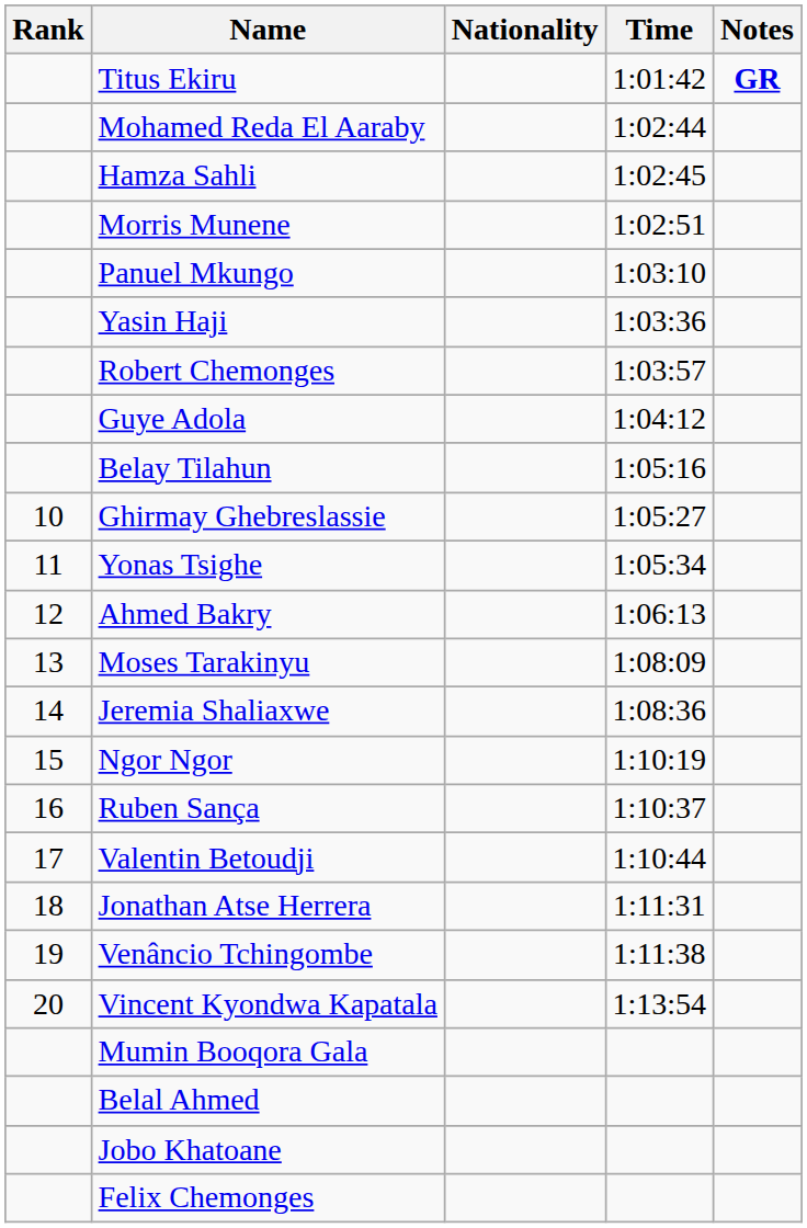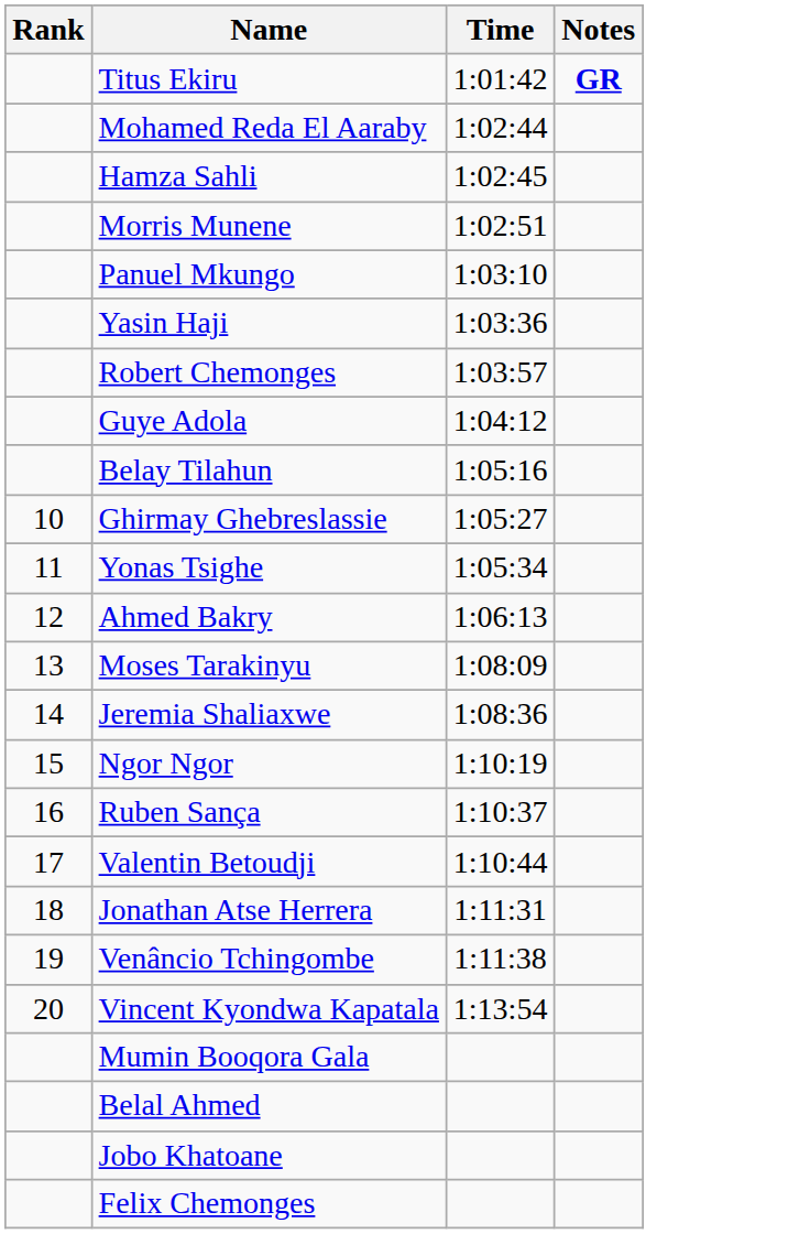- column: Nationality
